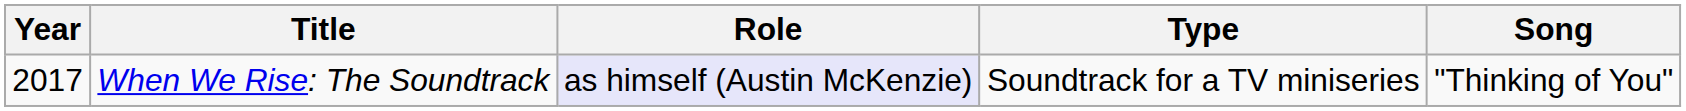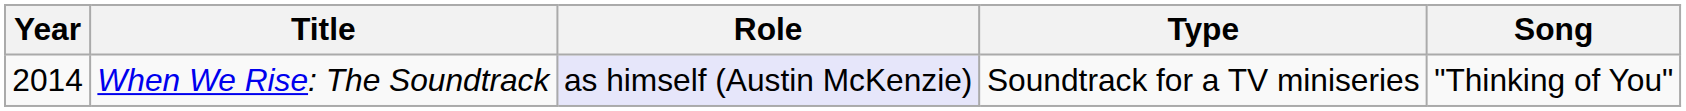When We Rise: The Soundtrack | Year: 2017 -> 2014
